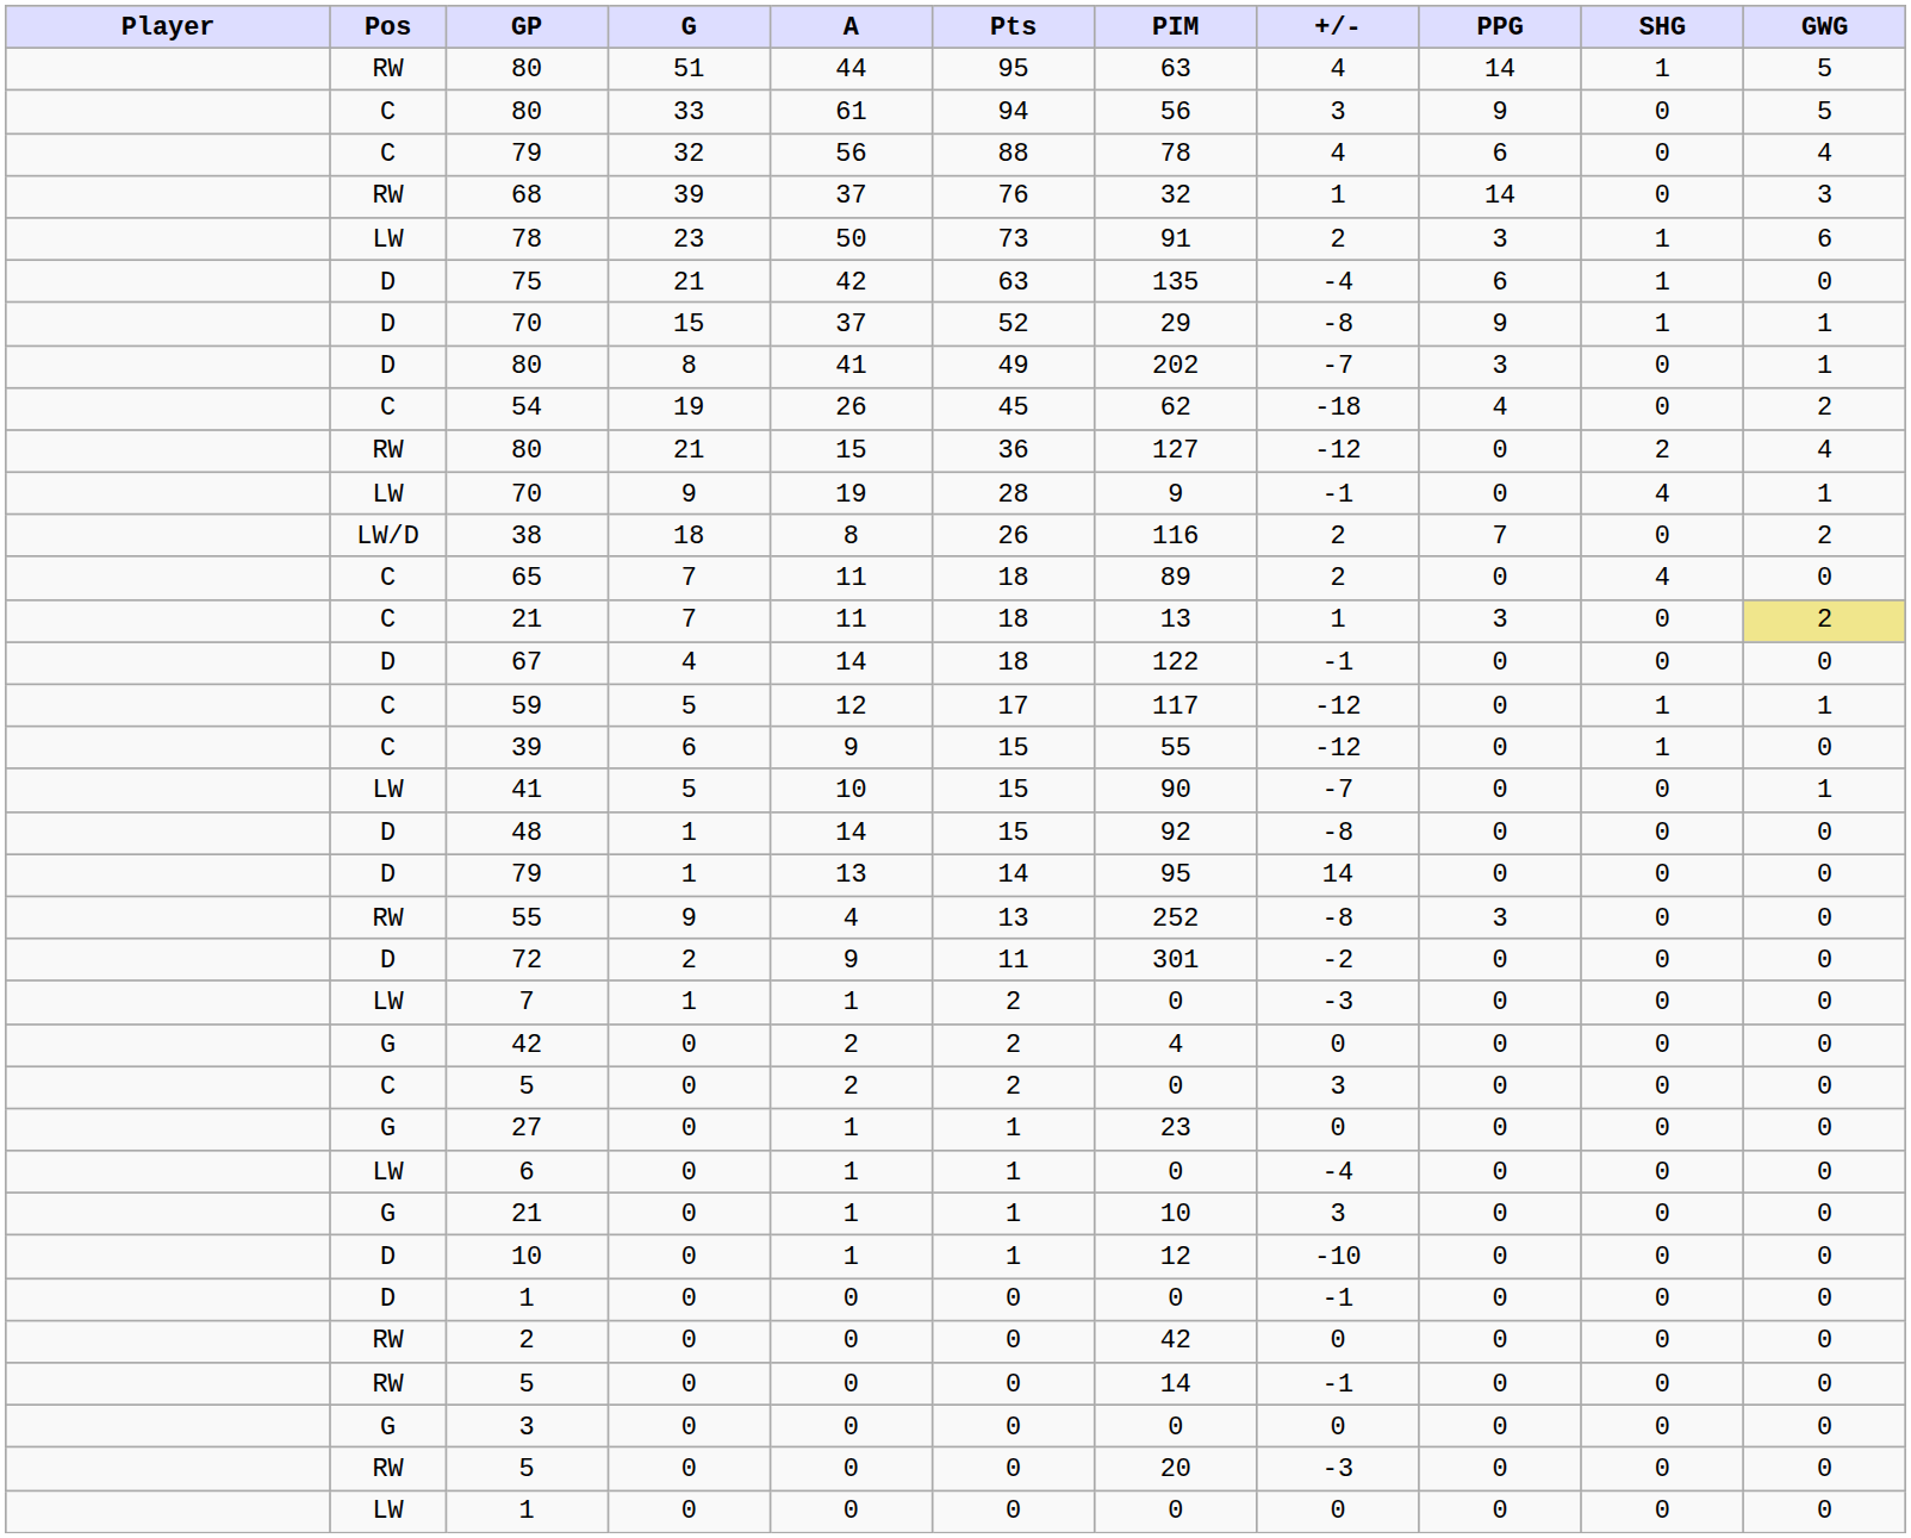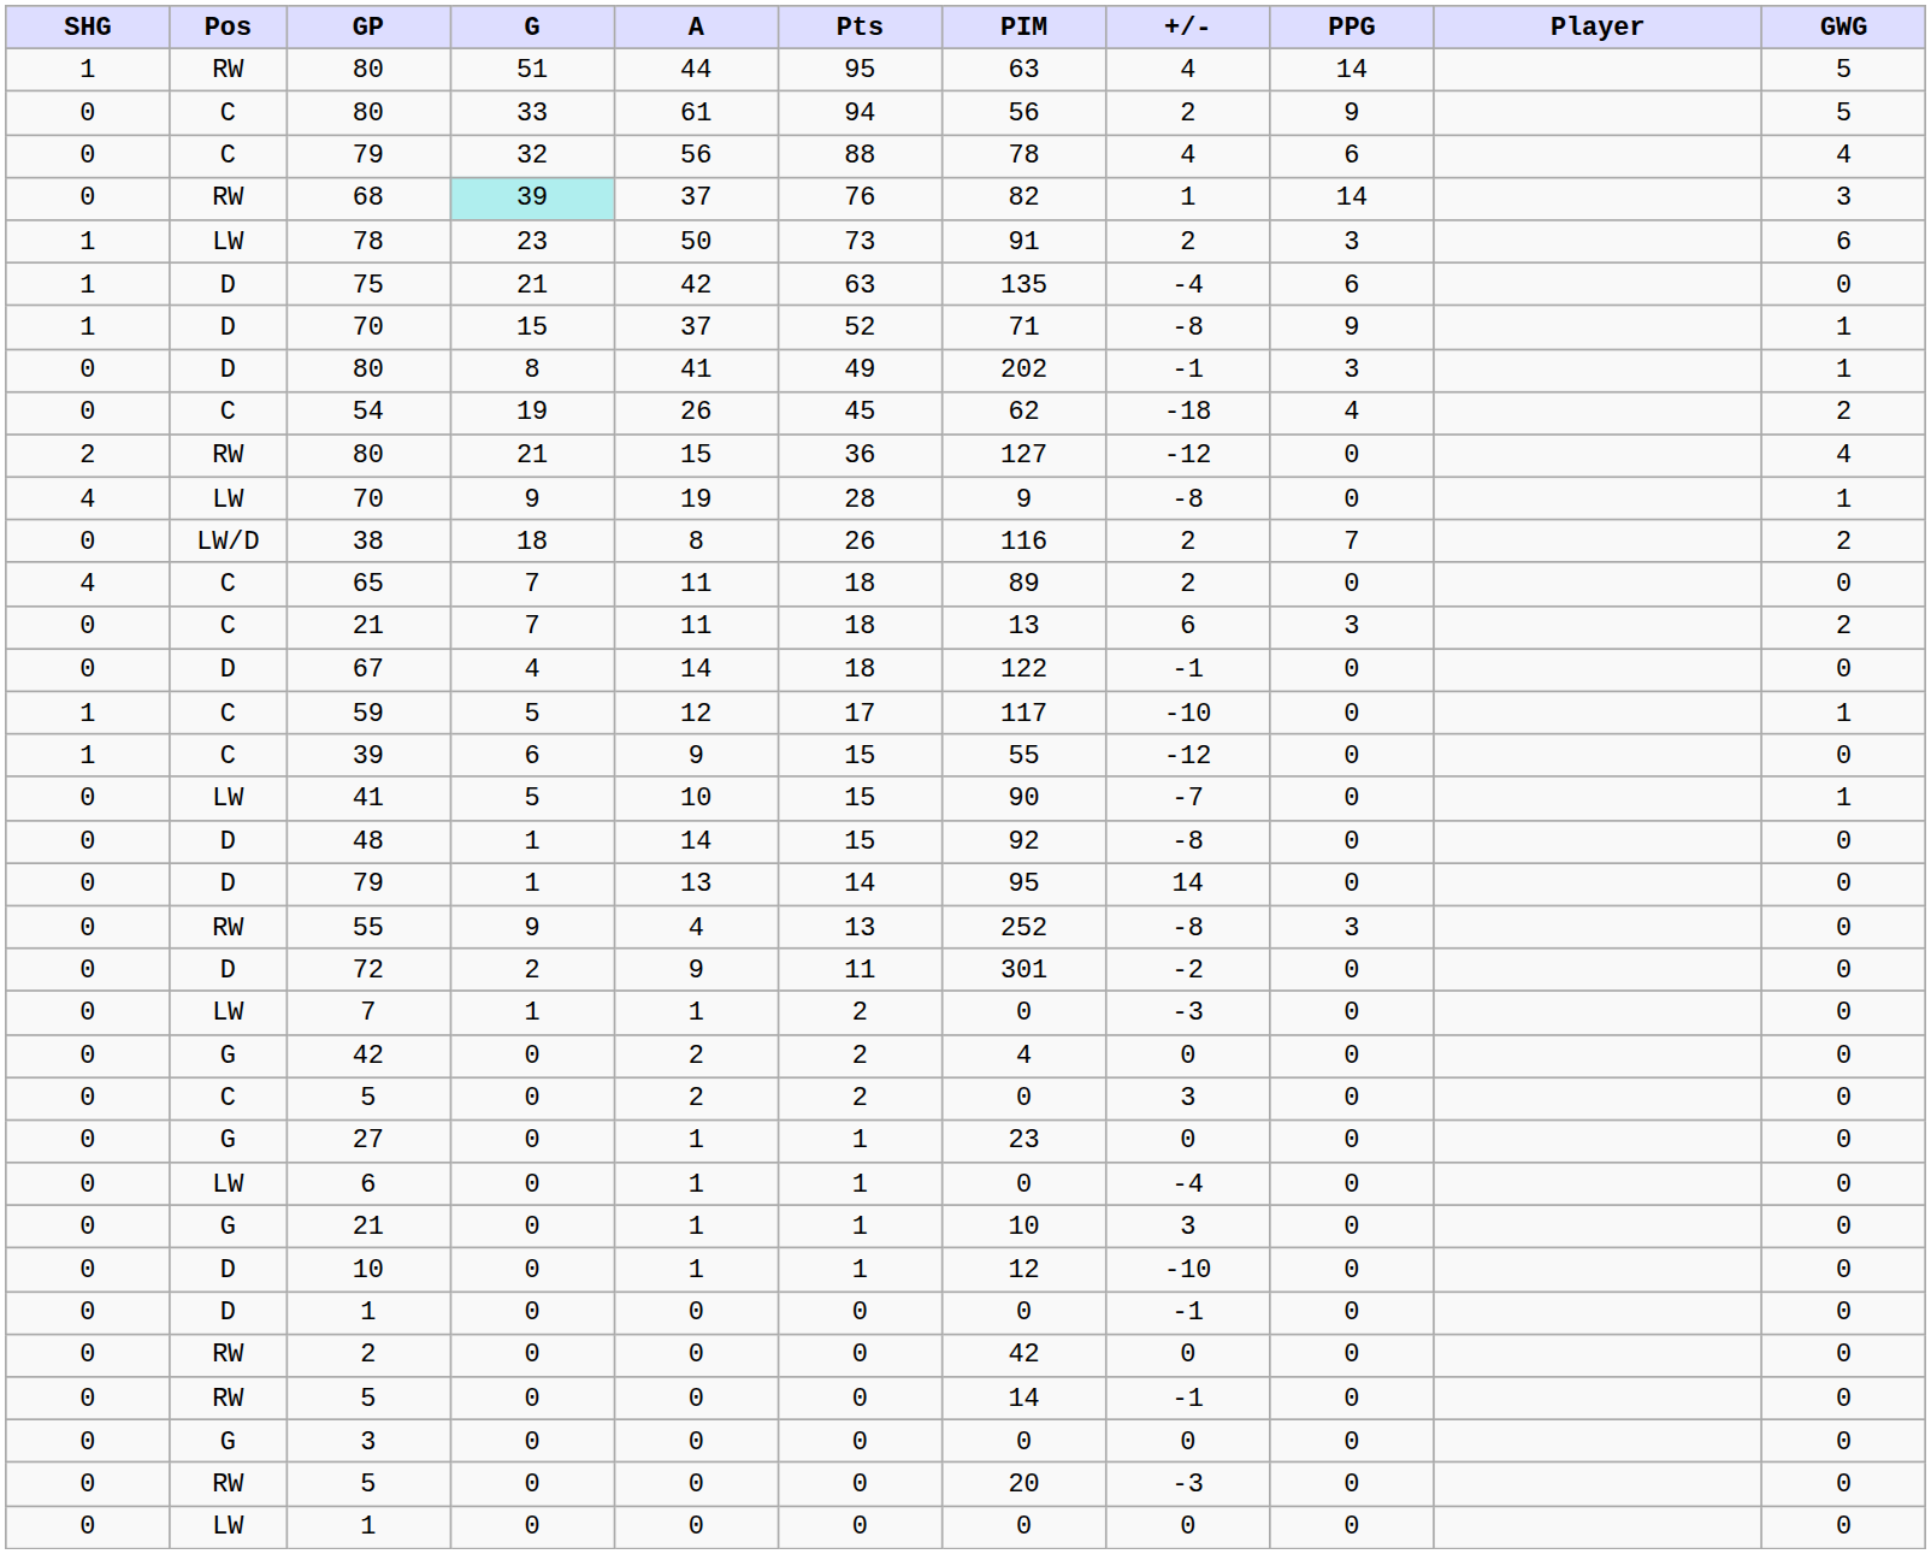columns swapped: Player <-> SHG
C / 80 | +/-: 3 -> 2
68 | G: no background -> paleturquoise background
68 | PIM: 32 -> 82
D / 70 | PIM: 29 -> 71
D / 80 | +/-: -7 -> -1
LW / 70 | +/-: -1 -> -8
C / 21 | +/-: 1 -> 6
C / 21 | GWG: khaki background -> no background
59 | +/-: -12 -> -10
